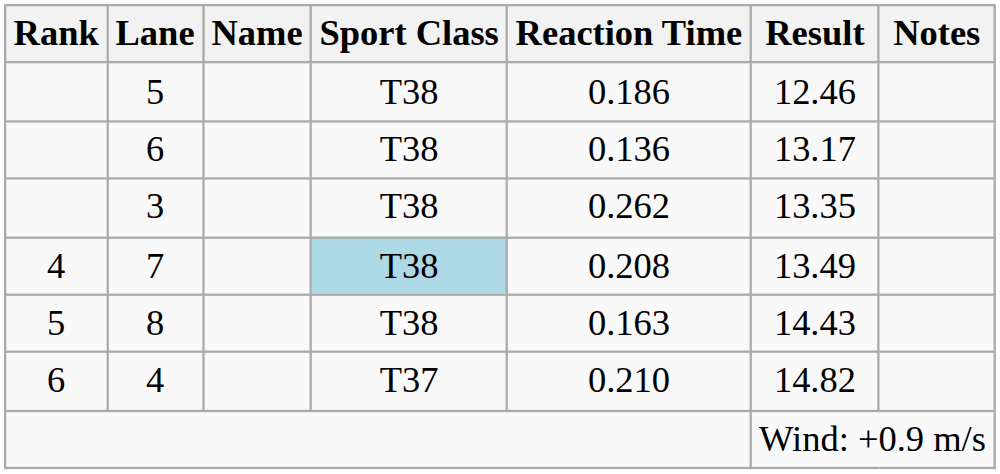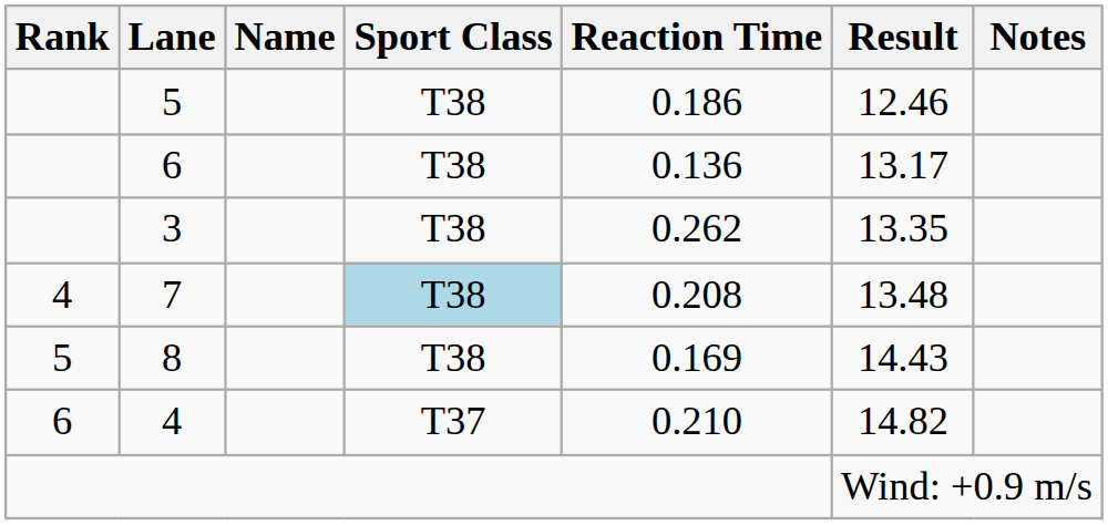7 | Result: 13.49 -> 13.48
8 | Reaction Time: 0.163 -> 0.169
